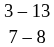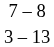rows swapped: 3 – 13 <-> 7 – 8
